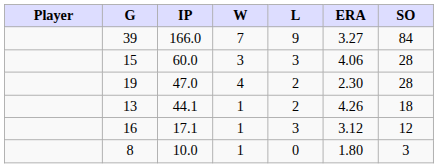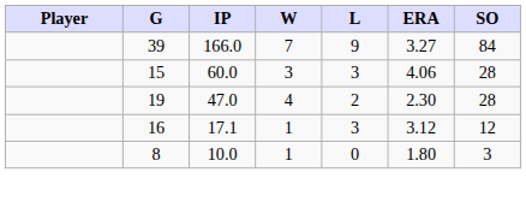- row: 13 | 44.1 | 1 | 2 | 4.26 | 18
